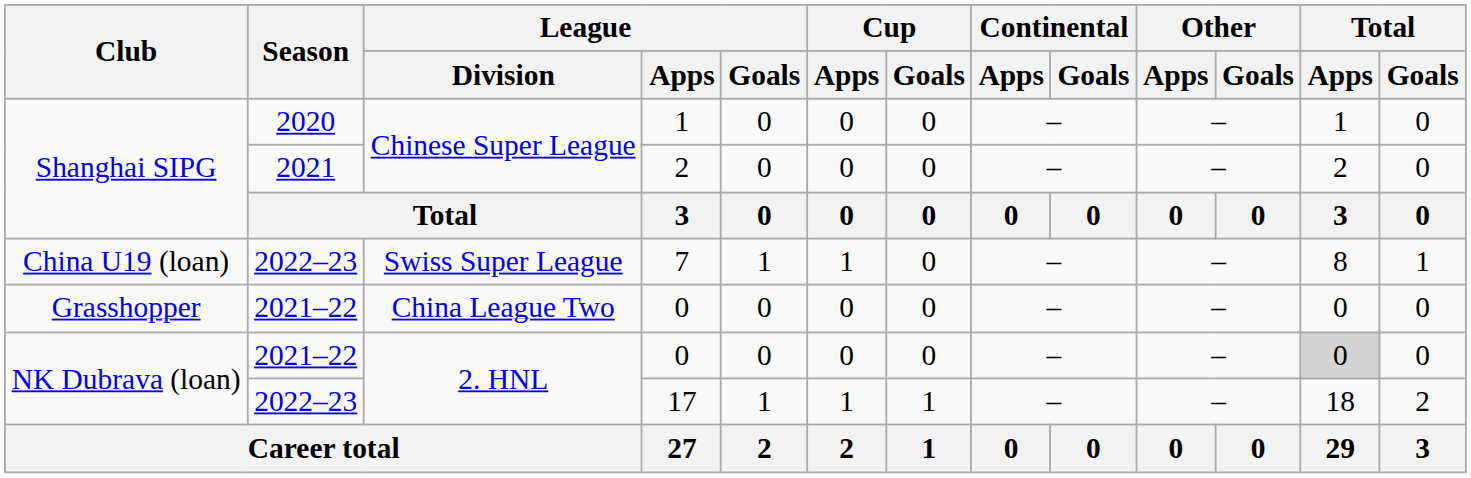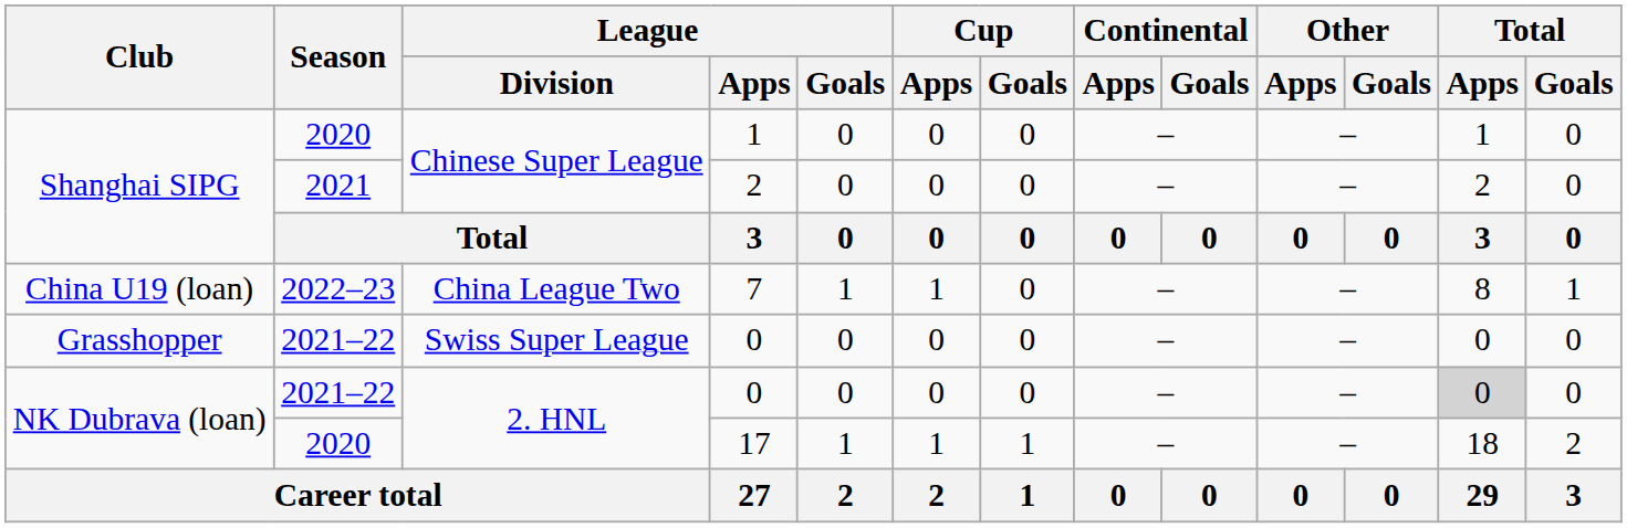7 | League / Division: Swiss Super League -> China League Two
Grasshopper / 0 | League / Division: China League Two -> Swiss Super League
17 | Season: 2022–23 -> 2020
